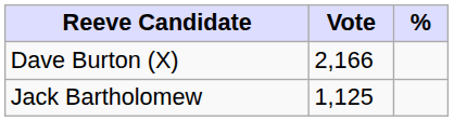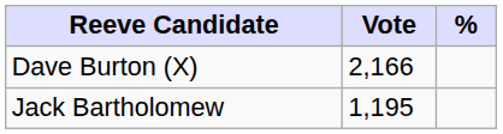Jack Bartholomew | Vote: 1,125 -> 1,195
